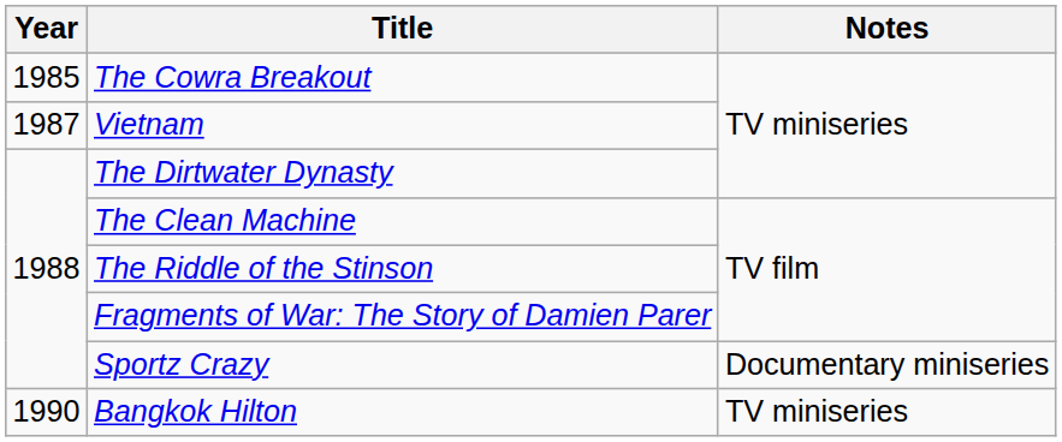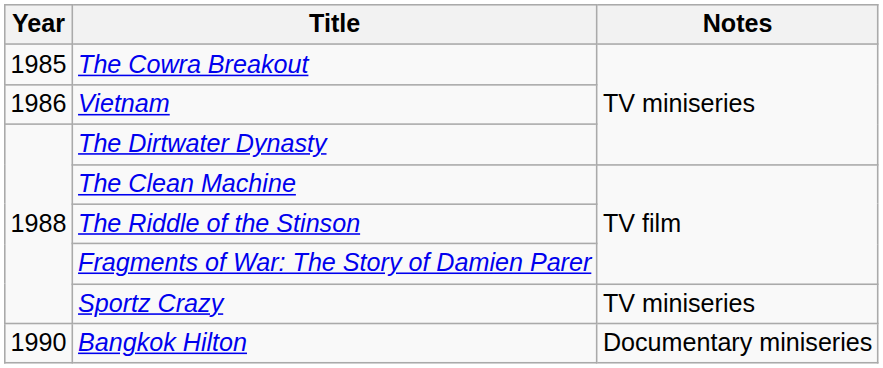Vietnam | Year: 1987 -> 1986
Sportz Crazy | Notes: Documentary miniseries -> TV miniseries
Bangkok Hilton | Notes: TV miniseries -> Documentary miniseries
